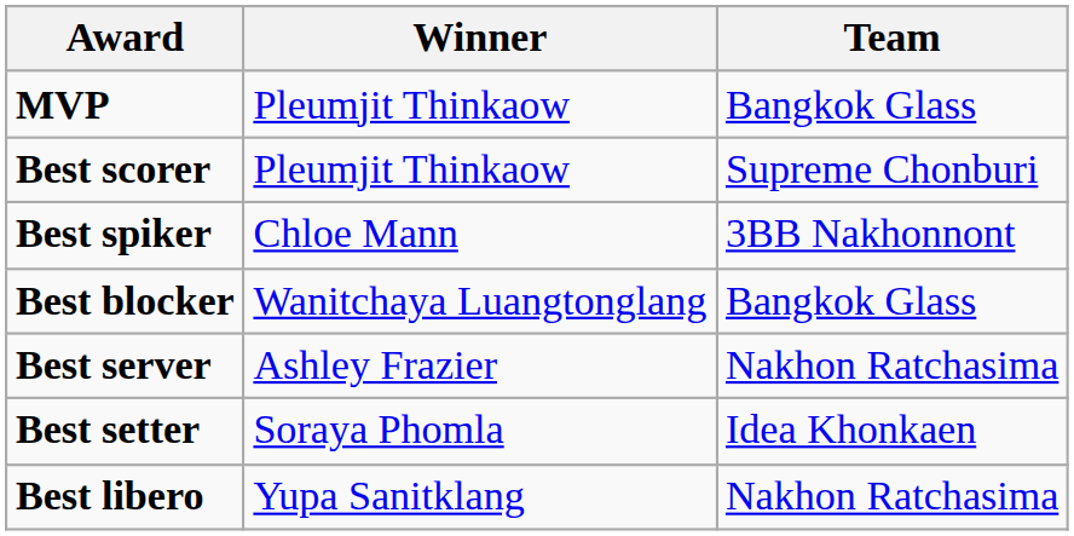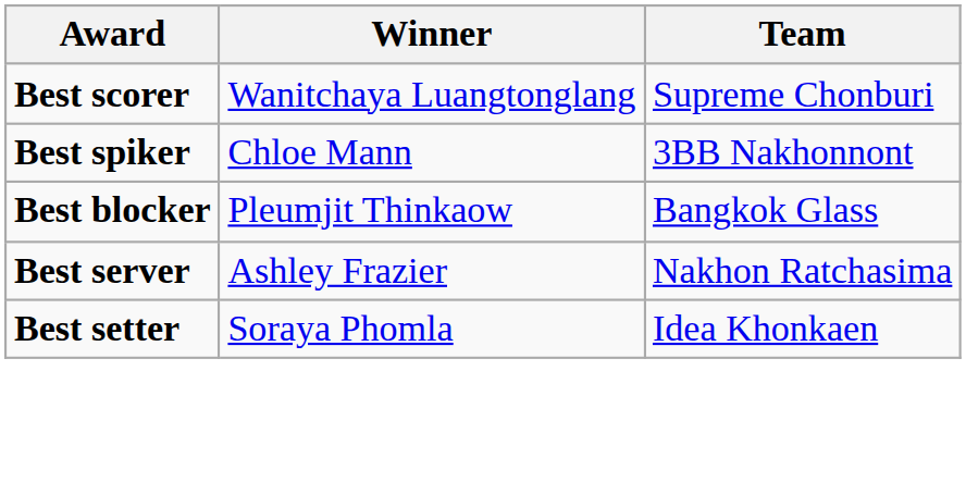- row: MVP | Pleumjit Thinkaow | Bangkok Glass
Best scorer | Winner: Pleumjit Thinkaow -> Wanitchaya Luangtonglang
Best blocker | Winner: Wanitchaya Luangtonglang -> Pleumjit Thinkaow
- row: Best libero | Yupa Sanitklang | Nakhon Ratchasima
